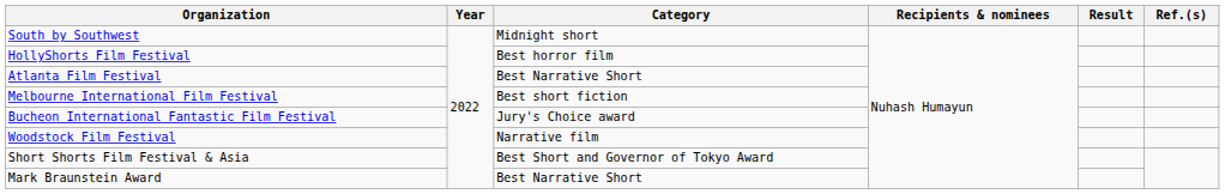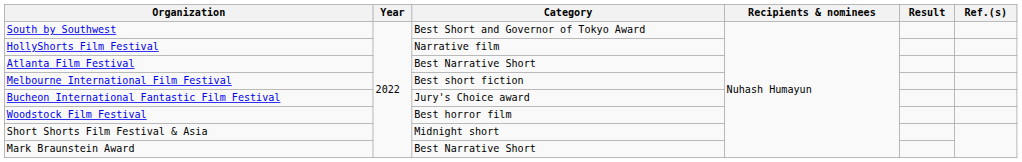South by Southwest | Category: Midnight short -> Best Short and Governor of Tokyo Award
HollyShorts Film Festival | Category: Best horror film -> Narrative film
Woodstock Film Festival | Category: Narrative film -> Best horror film
Short Shorts Film Festival & Asia | Category: Best Short and Governor of Tokyo Award -> Midnight short
